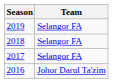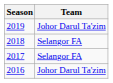2019 | Team: Selangor FA -> Johor Darul Ta'zim
